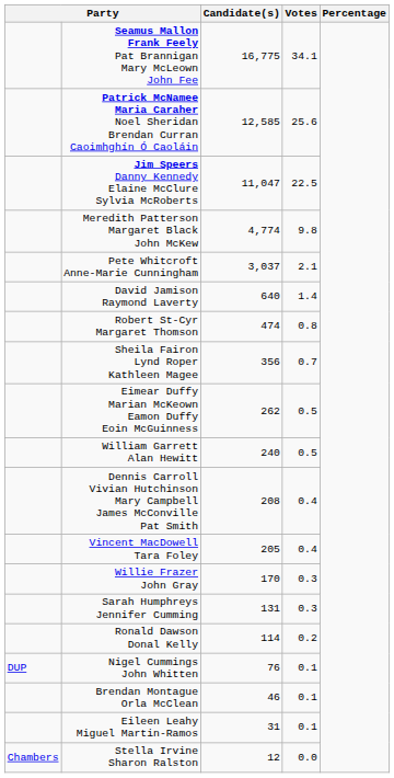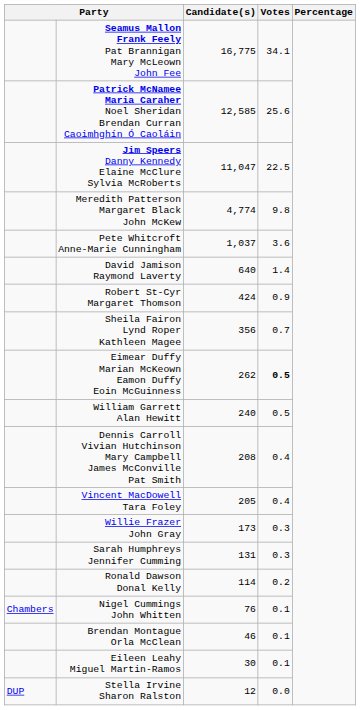Pete Whitcroft Anne-Marie Cunningham | Candidate(s): 3,037 -> 1,037
Pete Whitcroft Anne-Marie Cunningham | Votes: 2.1 -> 3.6
Robert St-Cyr Margaret Thomson | Candidate(s): 474 -> 424
Robert St-Cyr Margaret Thomson | Votes: 0.8 -> 0.9
Eimear Duffy Marian McKeown Eamon Duffy Eoin McGuinness | Votes: normal -> bold
Willie Frazer John Gray | Candidate(s): 170 -> 173
Nigel Cummings John Whitten | column 1: DUP -> Chambers
Eileen Leahy Miguel Martin-Ramos | Candidate(s): 31 -> 30
Stella Irvine Sharon Ralston | column 1: Chambers -> DUP
